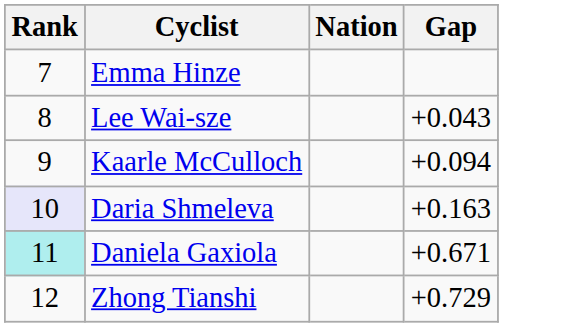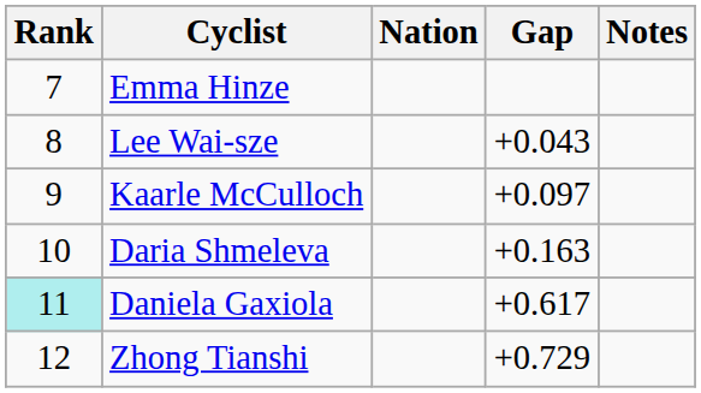+ column: Notes
Kaarle McCulloch | Gap: +0.094 -> +0.097
Daria Shmeleva | Rank: lavender background -> no background
Daniela Gaxiola | Gap: +0.671 -> +0.617
